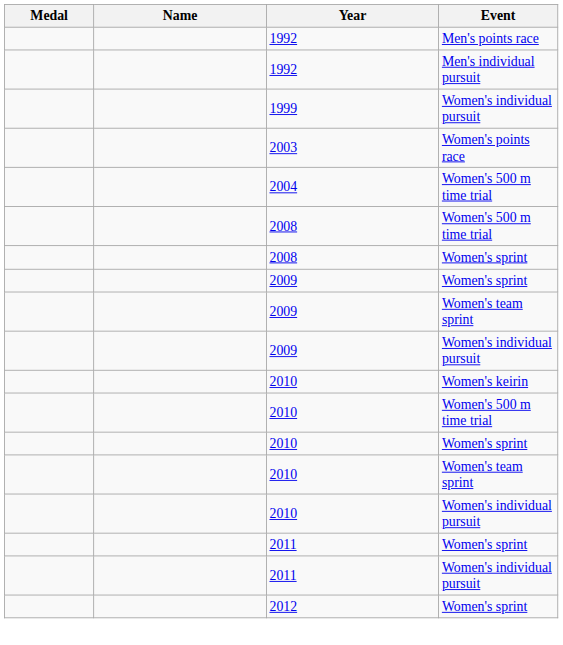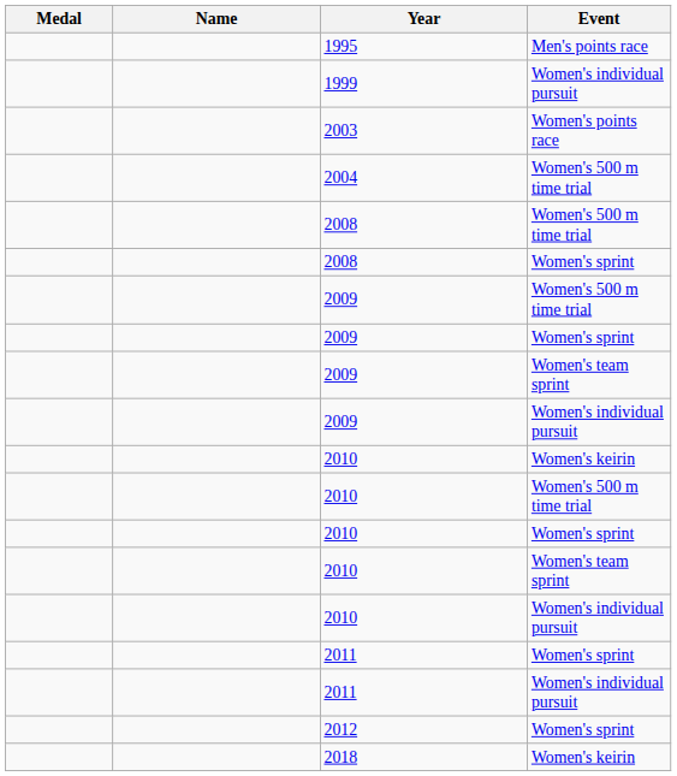- row: 1992 | Men's points race
- row: 1992 | Men's individual pursuit
+ row: 1995 | Men's points race
+ row: 2009 | Women's 500 m time trial
+ row: 2018 | Women's keirin
